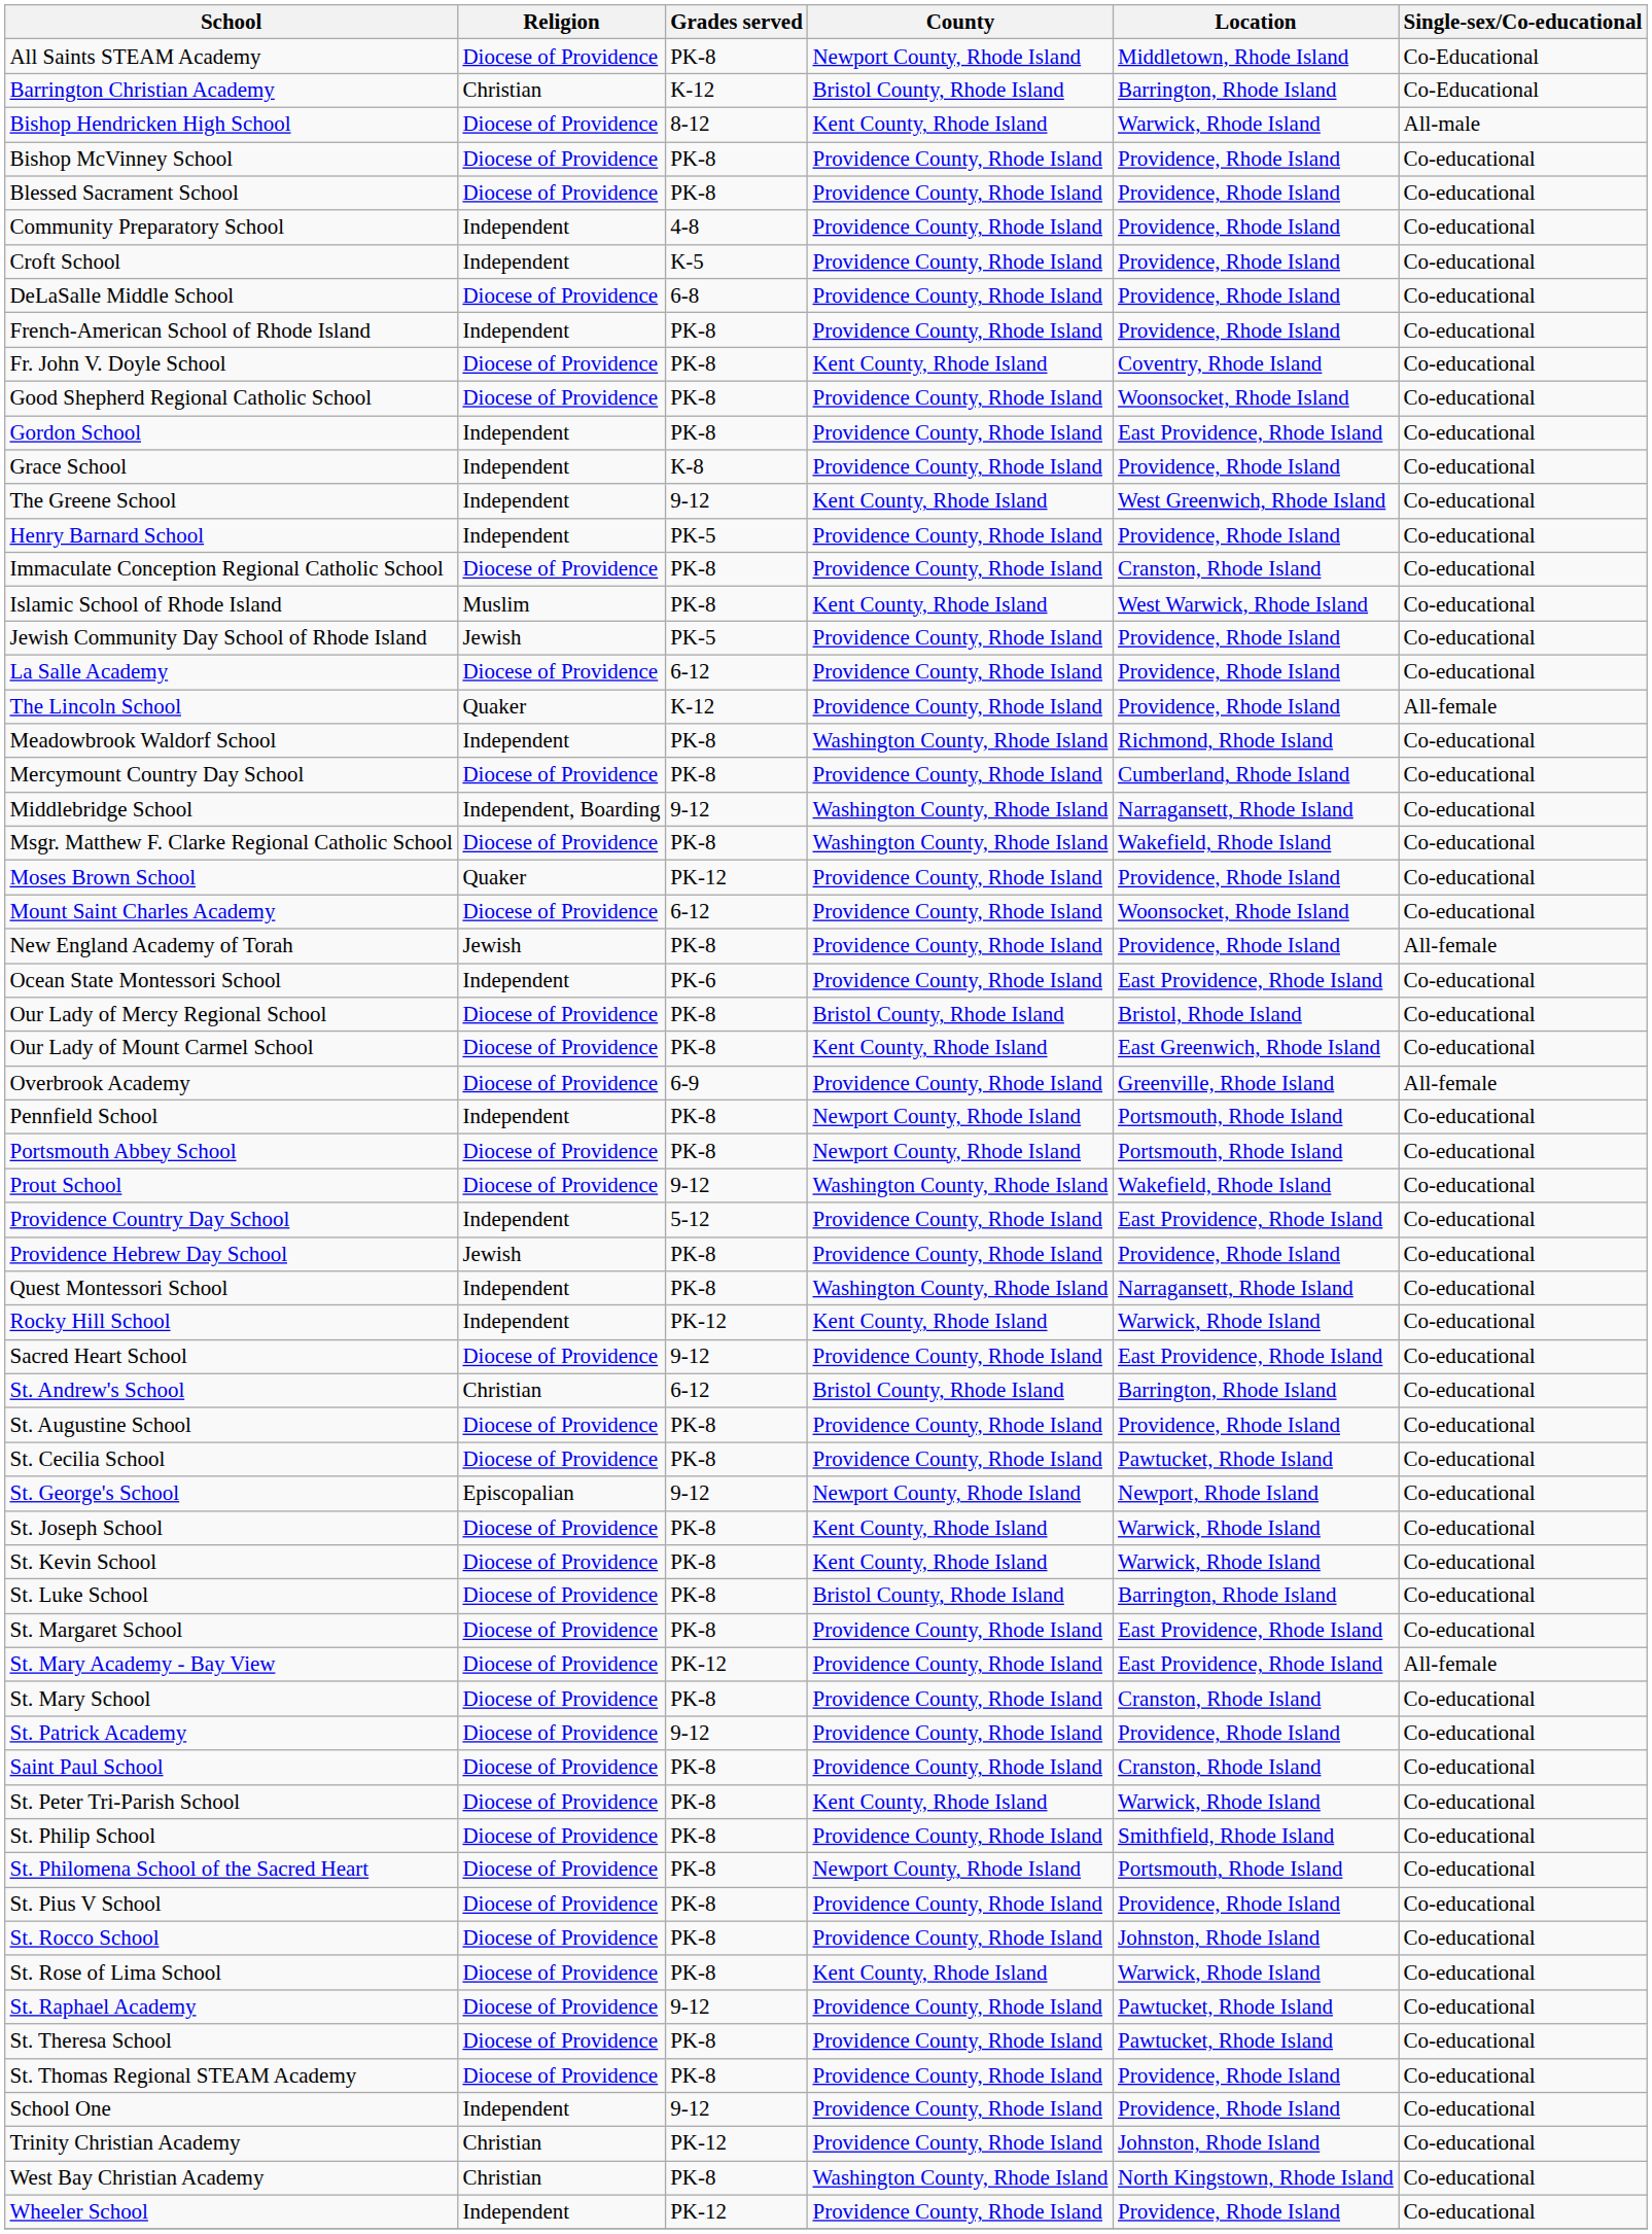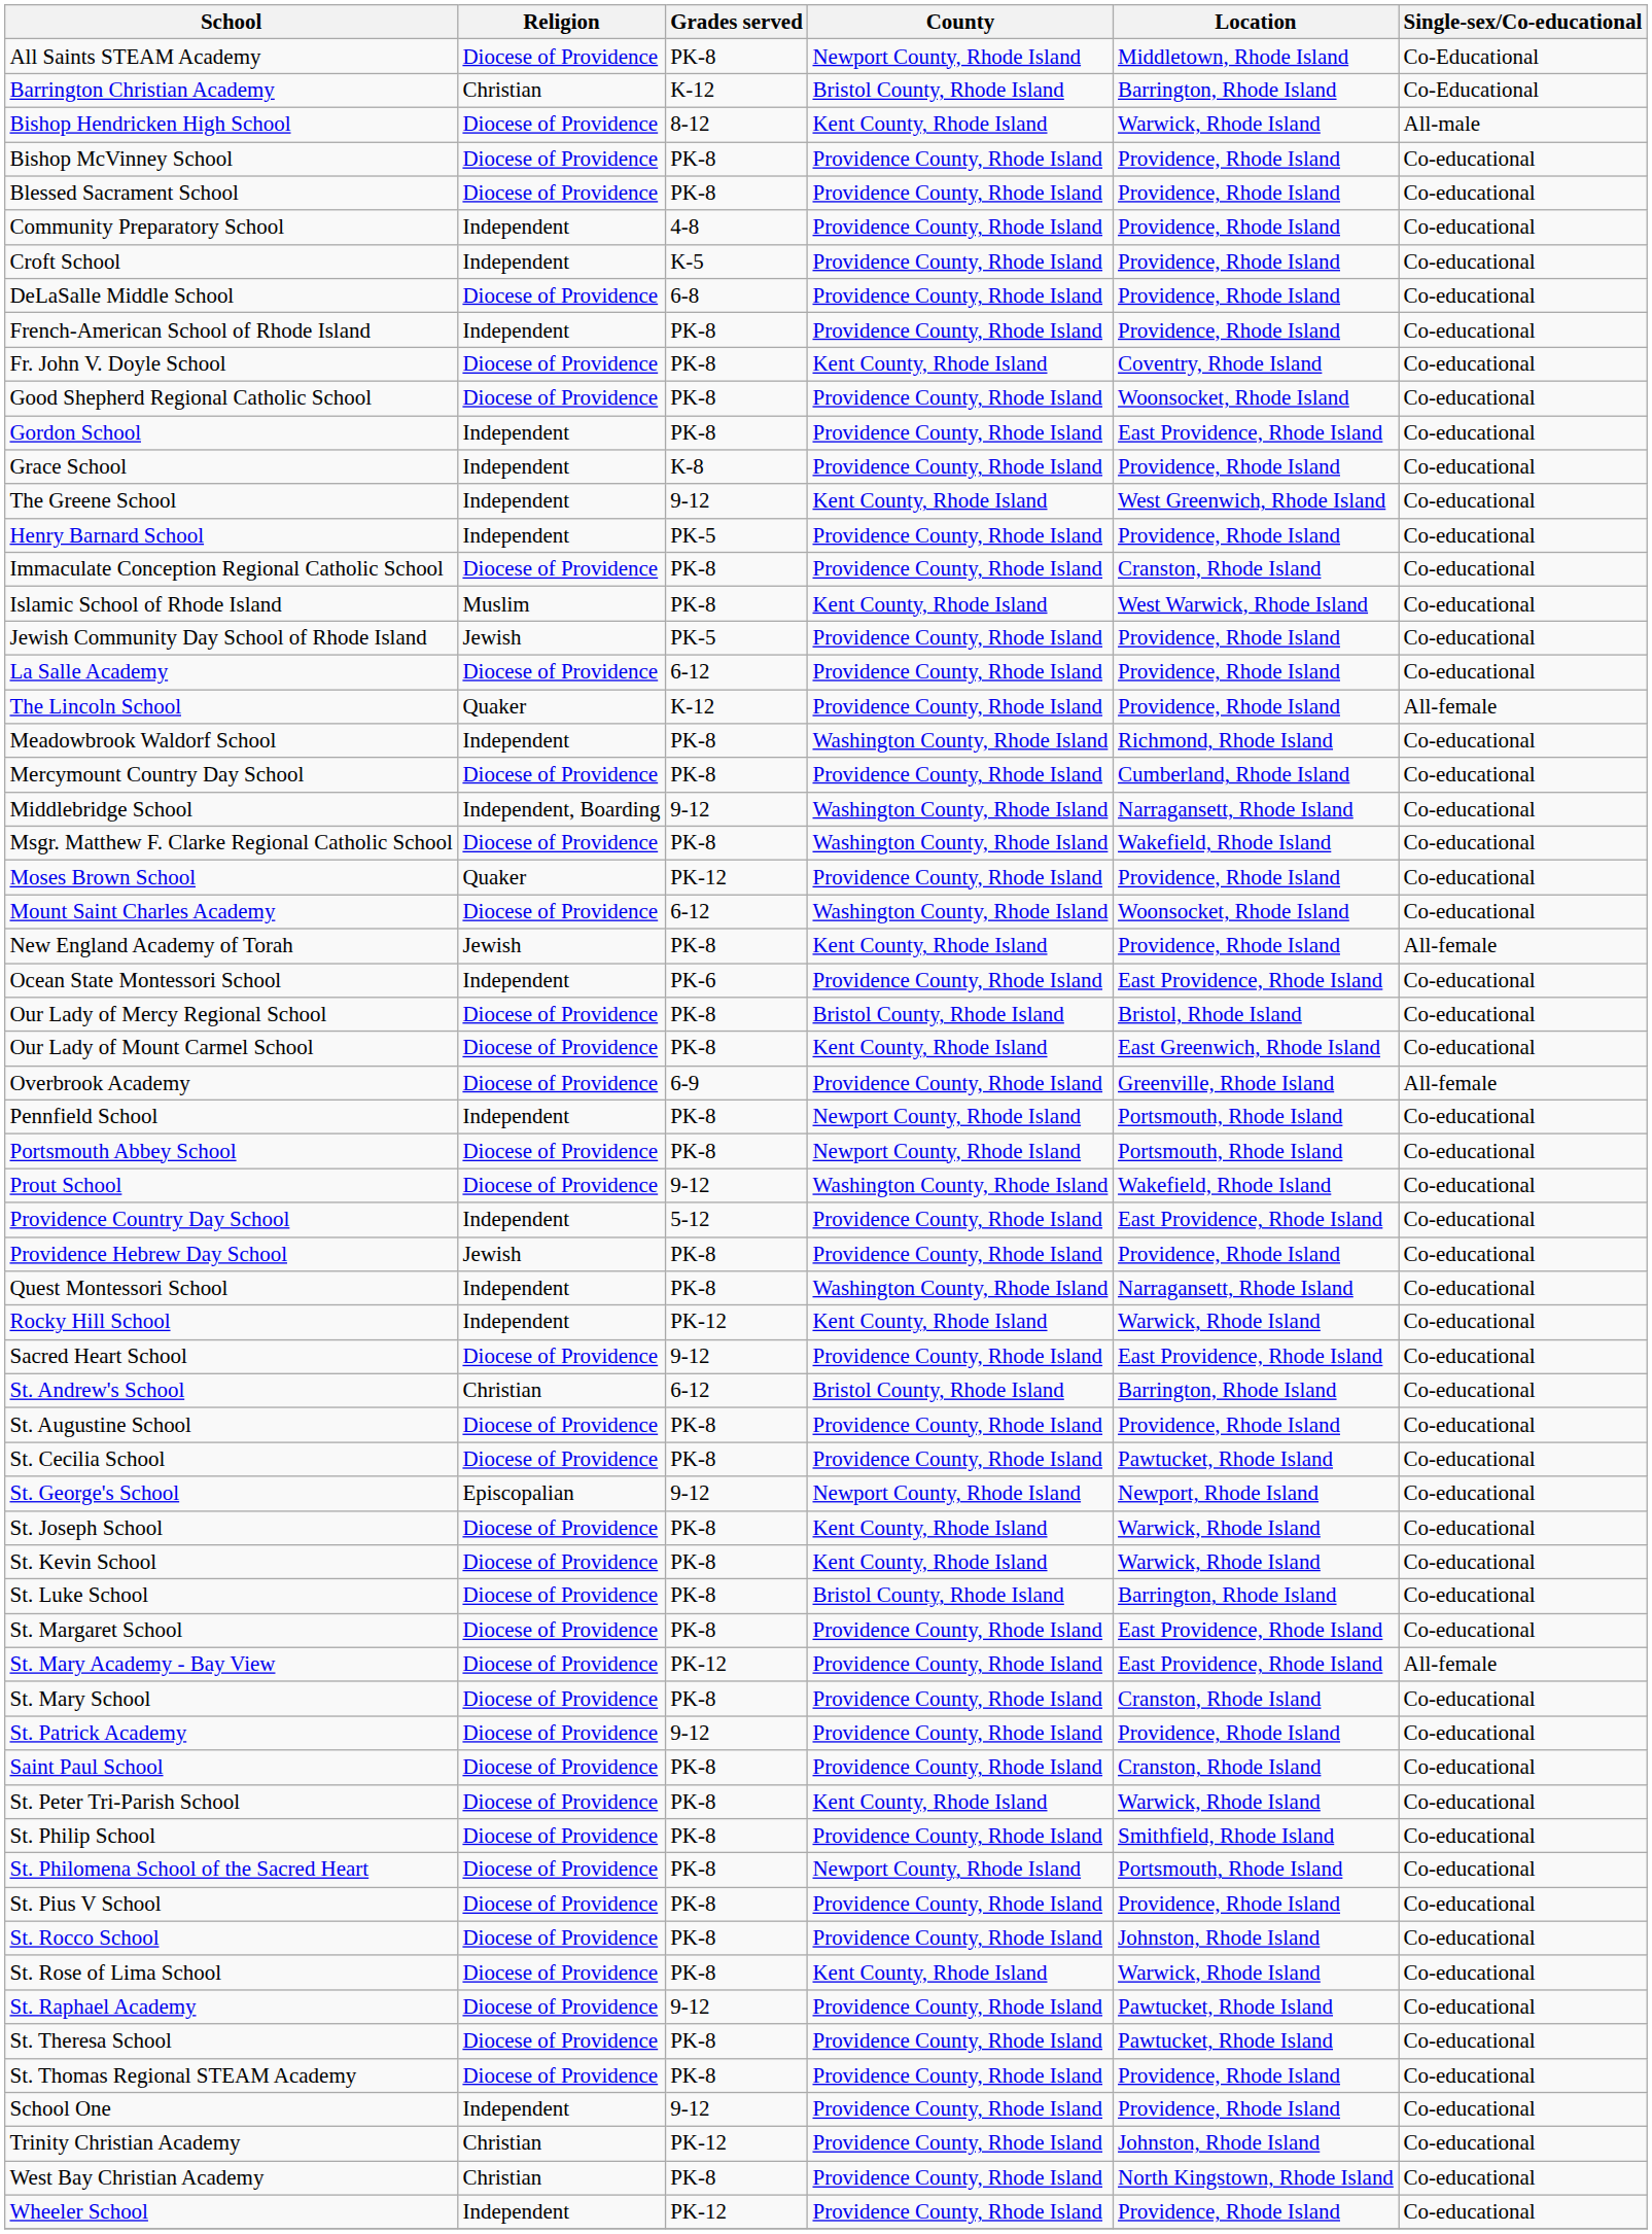Mount Saint Charles Academy | County: Providence County, Rhode Island -> Washington County, Rhode Island
New England Academy of Torah | County: Providence County, Rhode Island -> Kent County, Rhode Island
West Bay Christian Academy | County: Washington County, Rhode Island -> Providence County, Rhode Island
